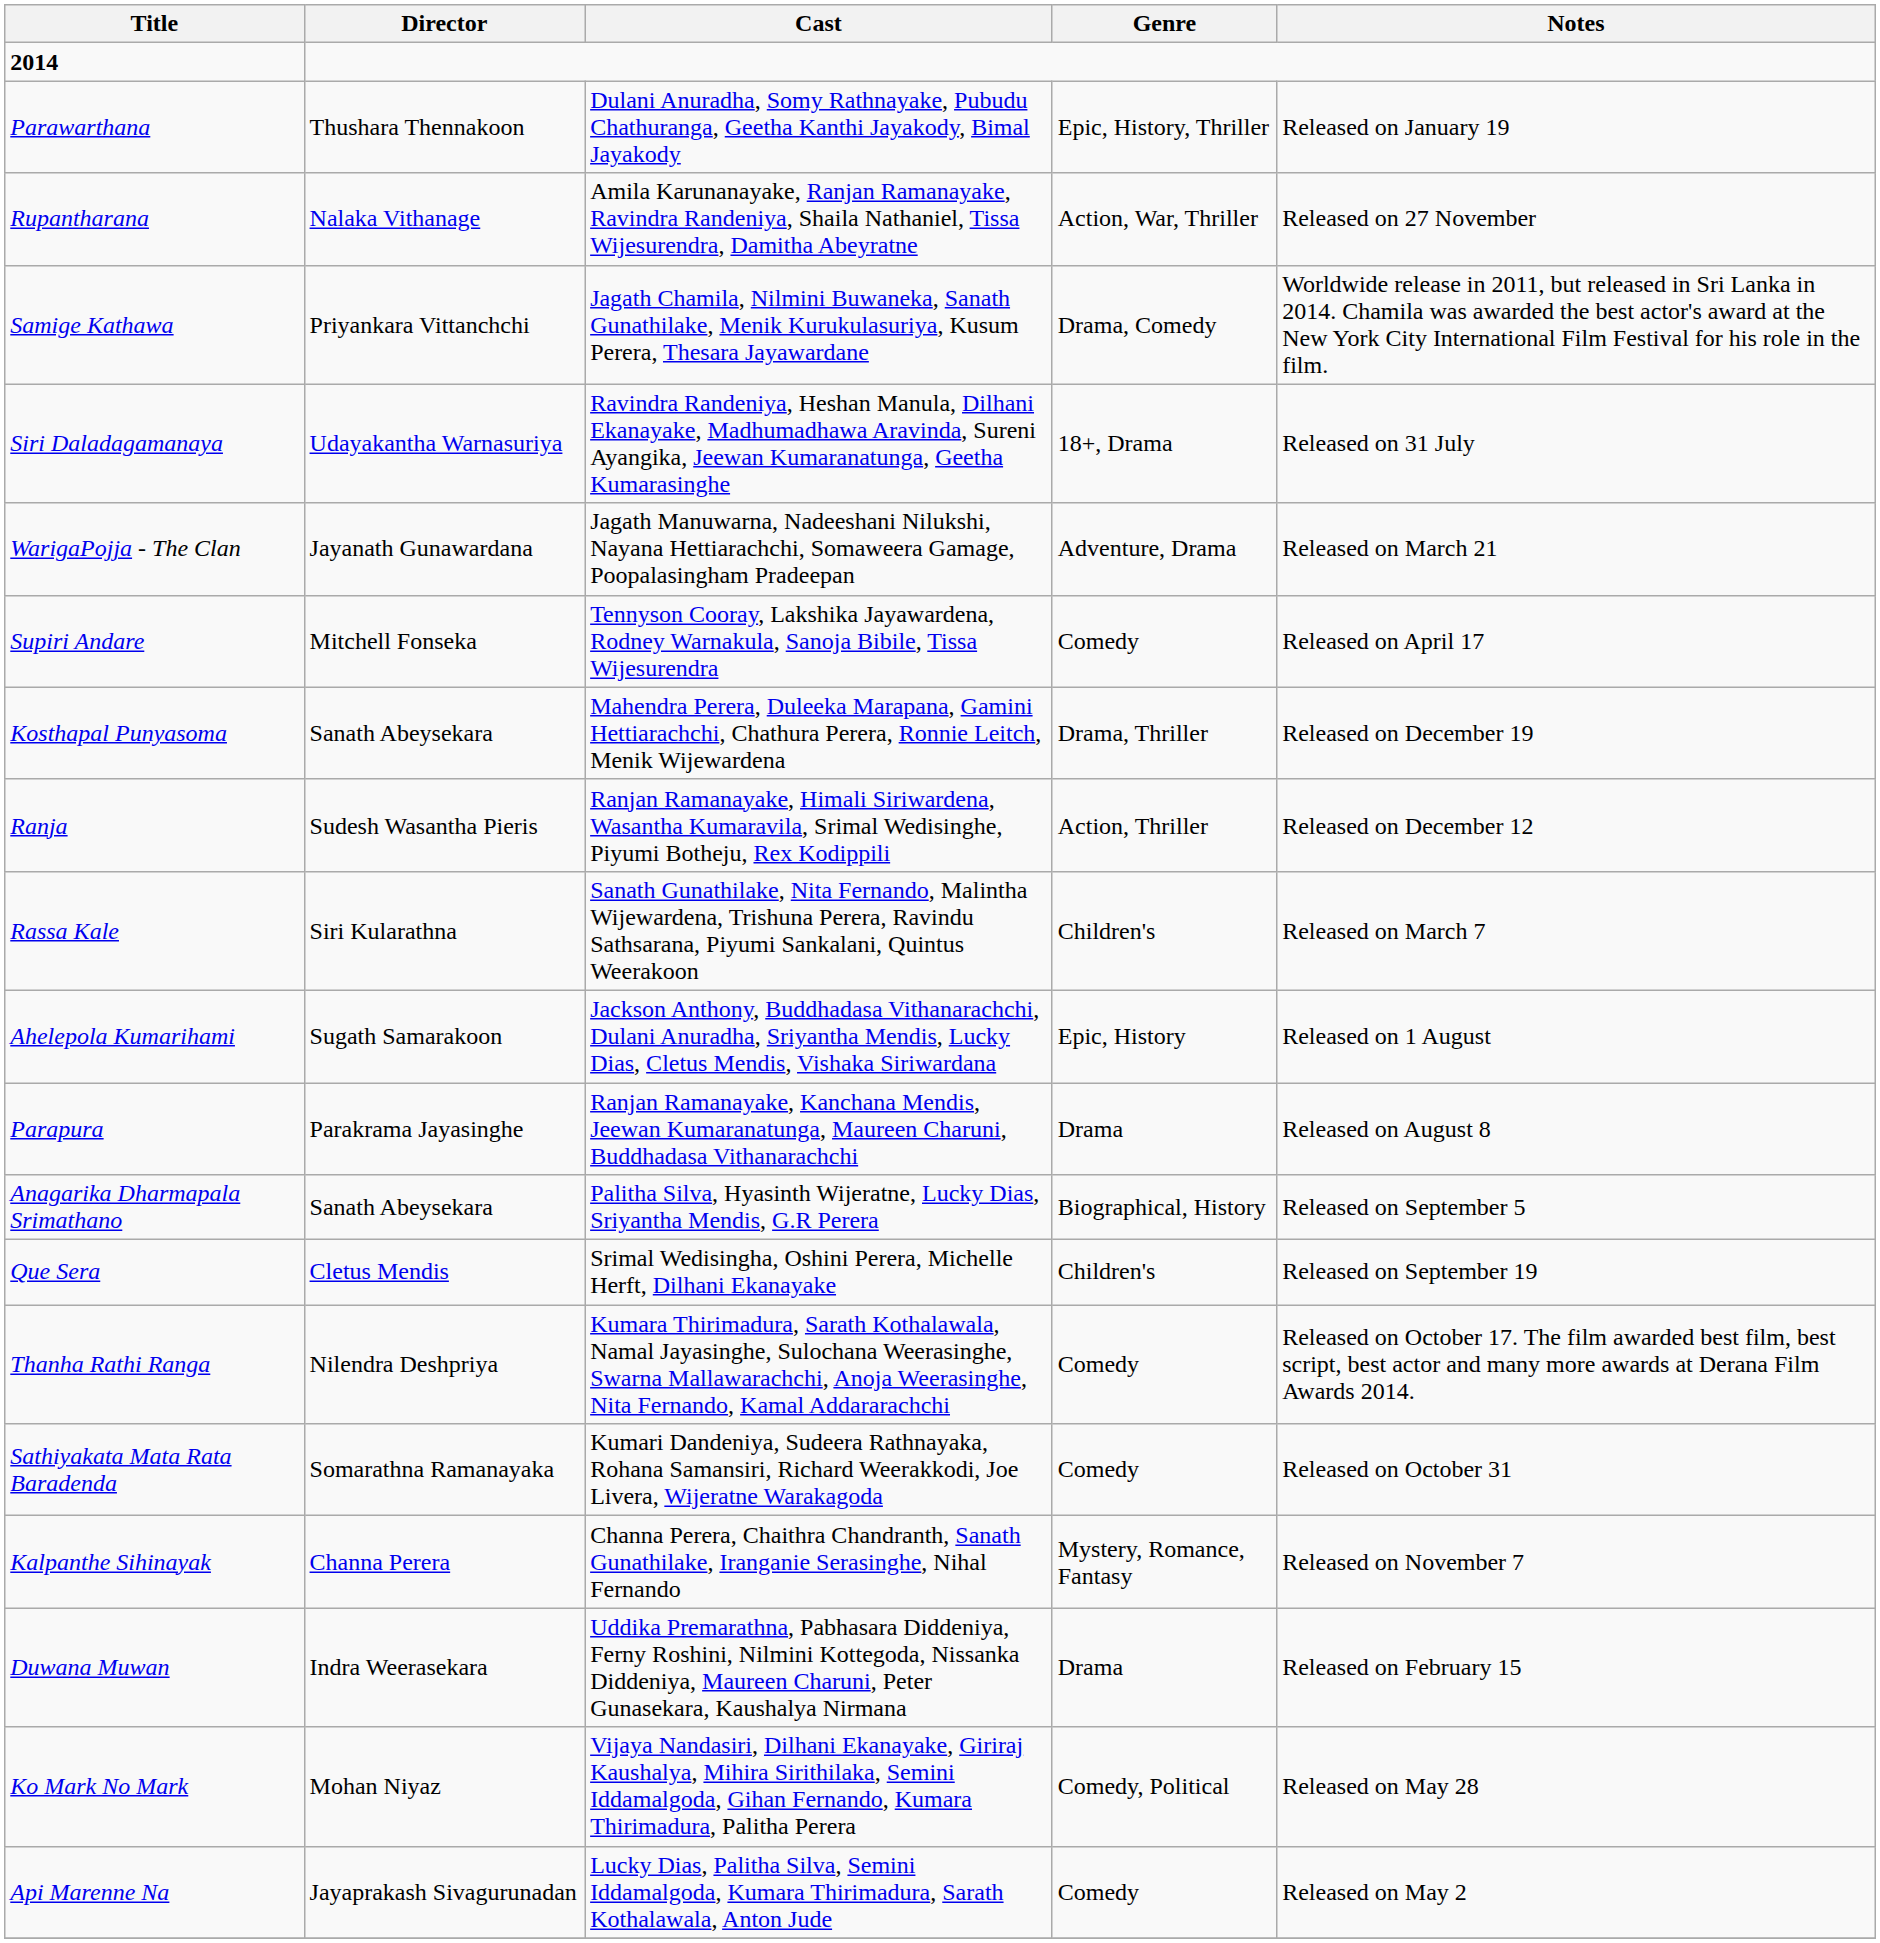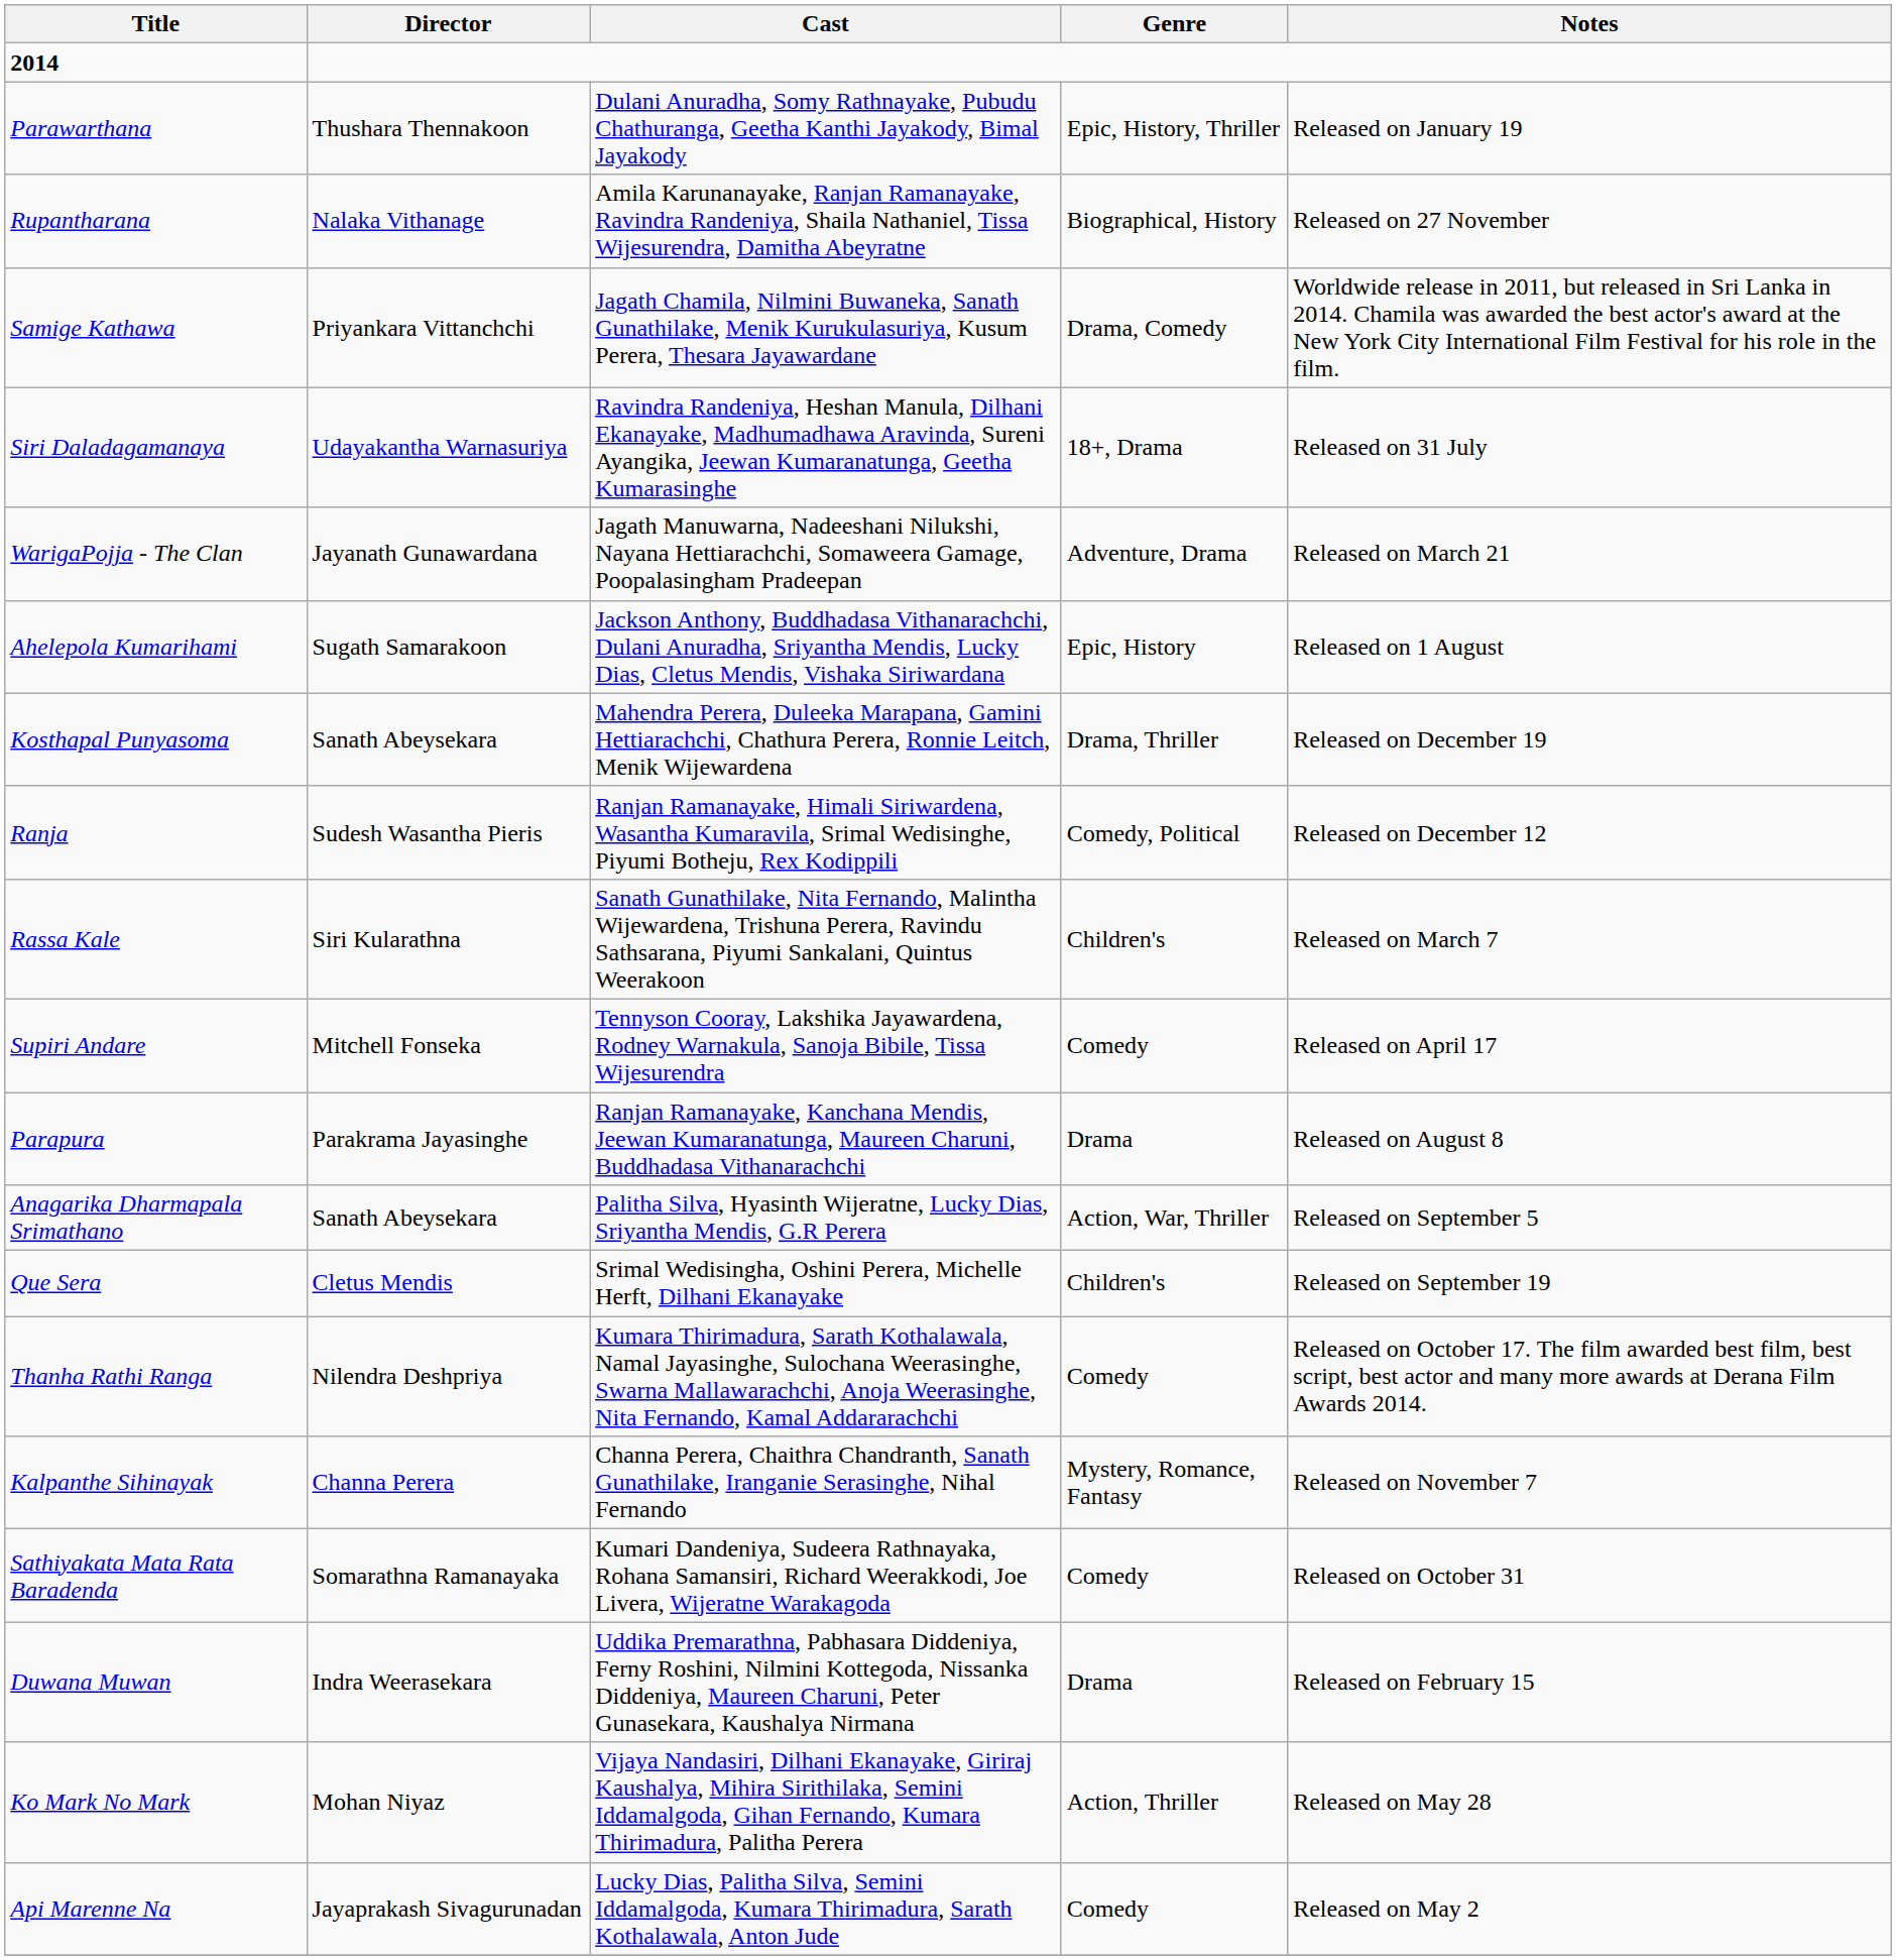Rupantharana | Genre: Action, War, Thriller -> Biographical, History
rows swapped: Supiri Andare <-> Ahelepola Kumarihami
Ranja | Genre: Action, Thriller -> Comedy, Political
Anagarika Dharmapala Srimathano | Genre: Biographical, History -> Action, War, Thriller
rows swapped: Sathiyakata Mata Rata Baradenda <-> Kalpanthe Sihinayak
Ko Mark No Mark | Genre: Comedy, Political -> Action, Thriller
